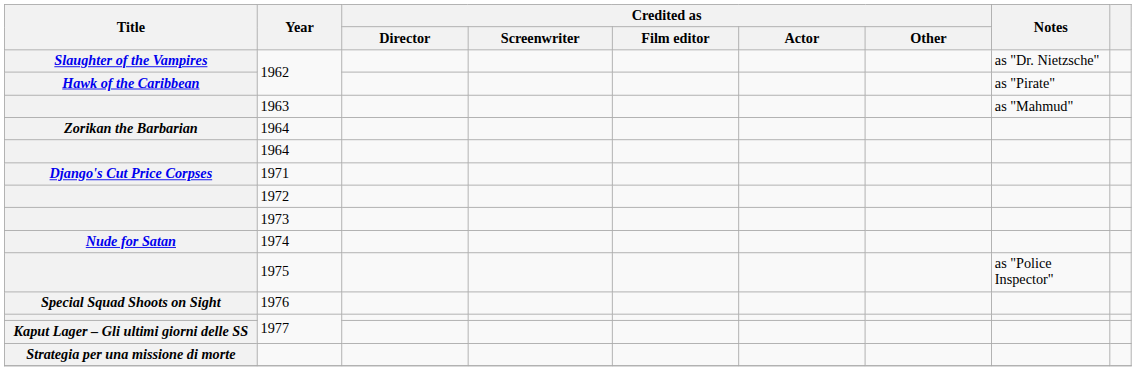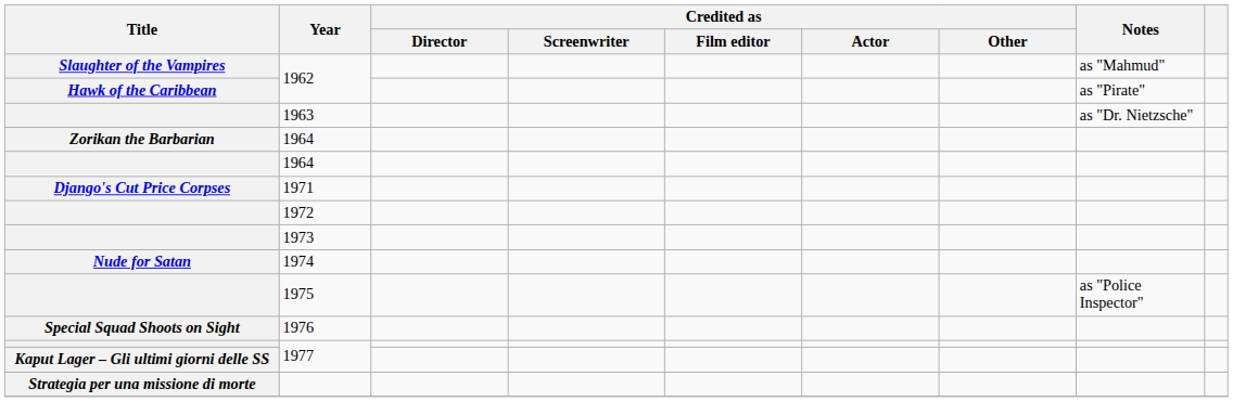Slaughter of the Vampires / 1962 | Notes: as "Dr. Nietzsche" -> as "Mahmud"
1963 | Notes: as "Mahmud" -> as "Dr. Nietzsche"
